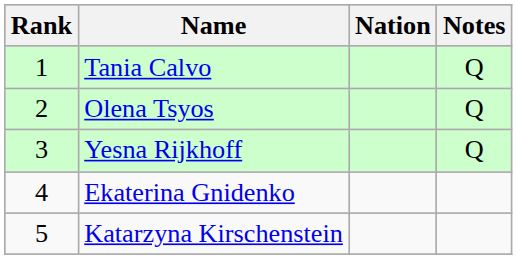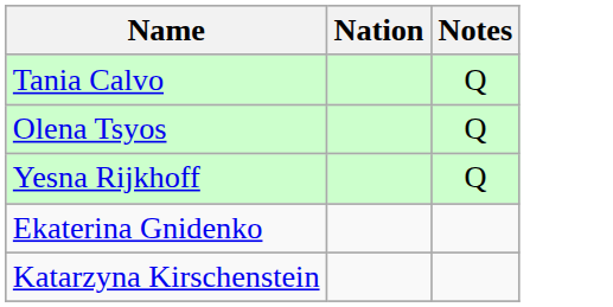- column: Rank | 1 | 2 | 3 | 4 | 5
